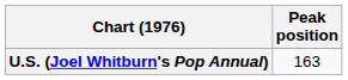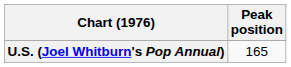U.S. (Joel Whitburn's Pop Annual) | Peak position: 163 -> 165
